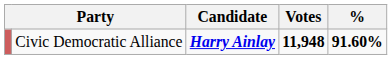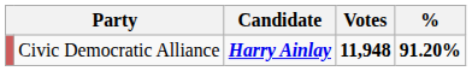Civic Democratic Alliance | %: 91.60% -> 91.20%
